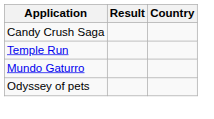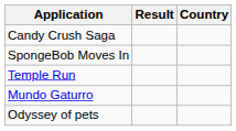+ row: SpongeBob Moves In
